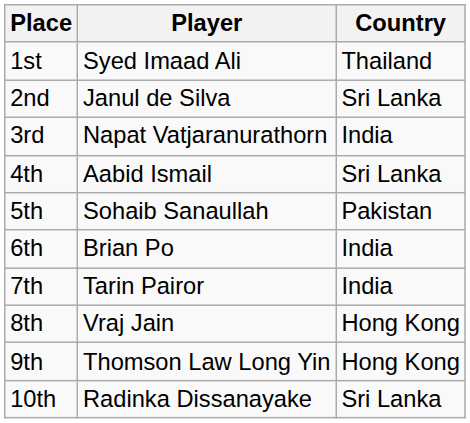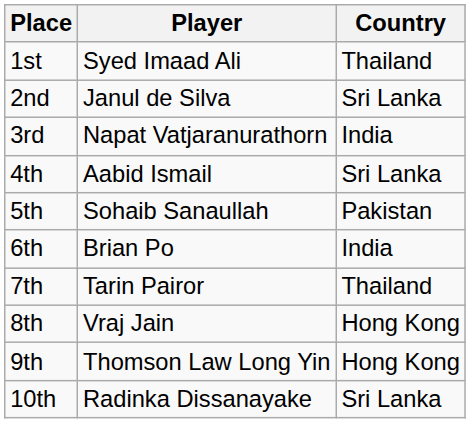7th | Country: India -> Thailand
